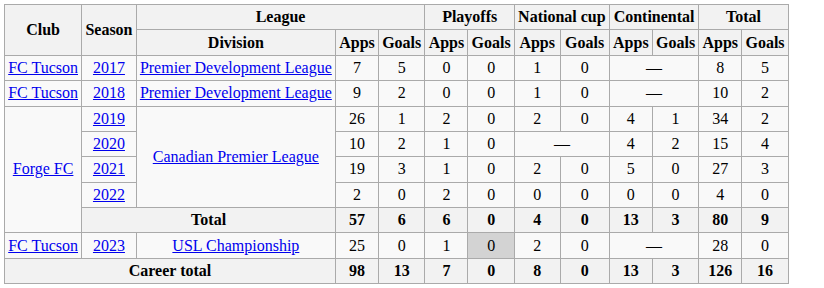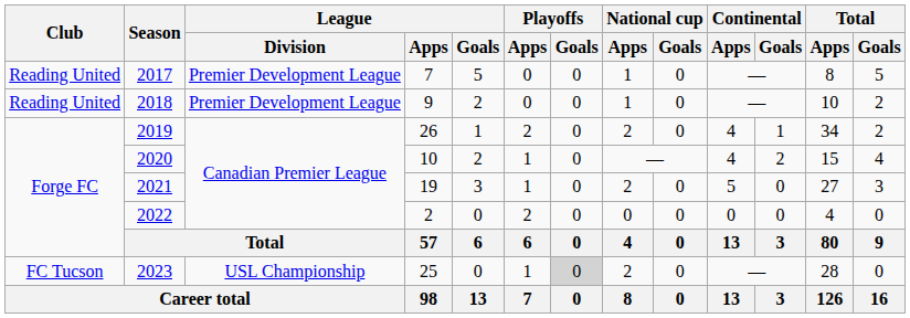2017 | Club: FC Tucson -> Reading United
2018 | Club: FC Tucson -> Reading United
